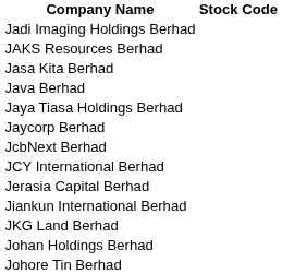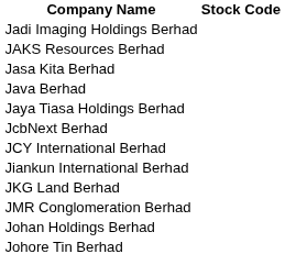- row: Jaycorp Berhad
- row: Jerasia Capital Berhad
+ row: JMR Conglomeration Berhad
